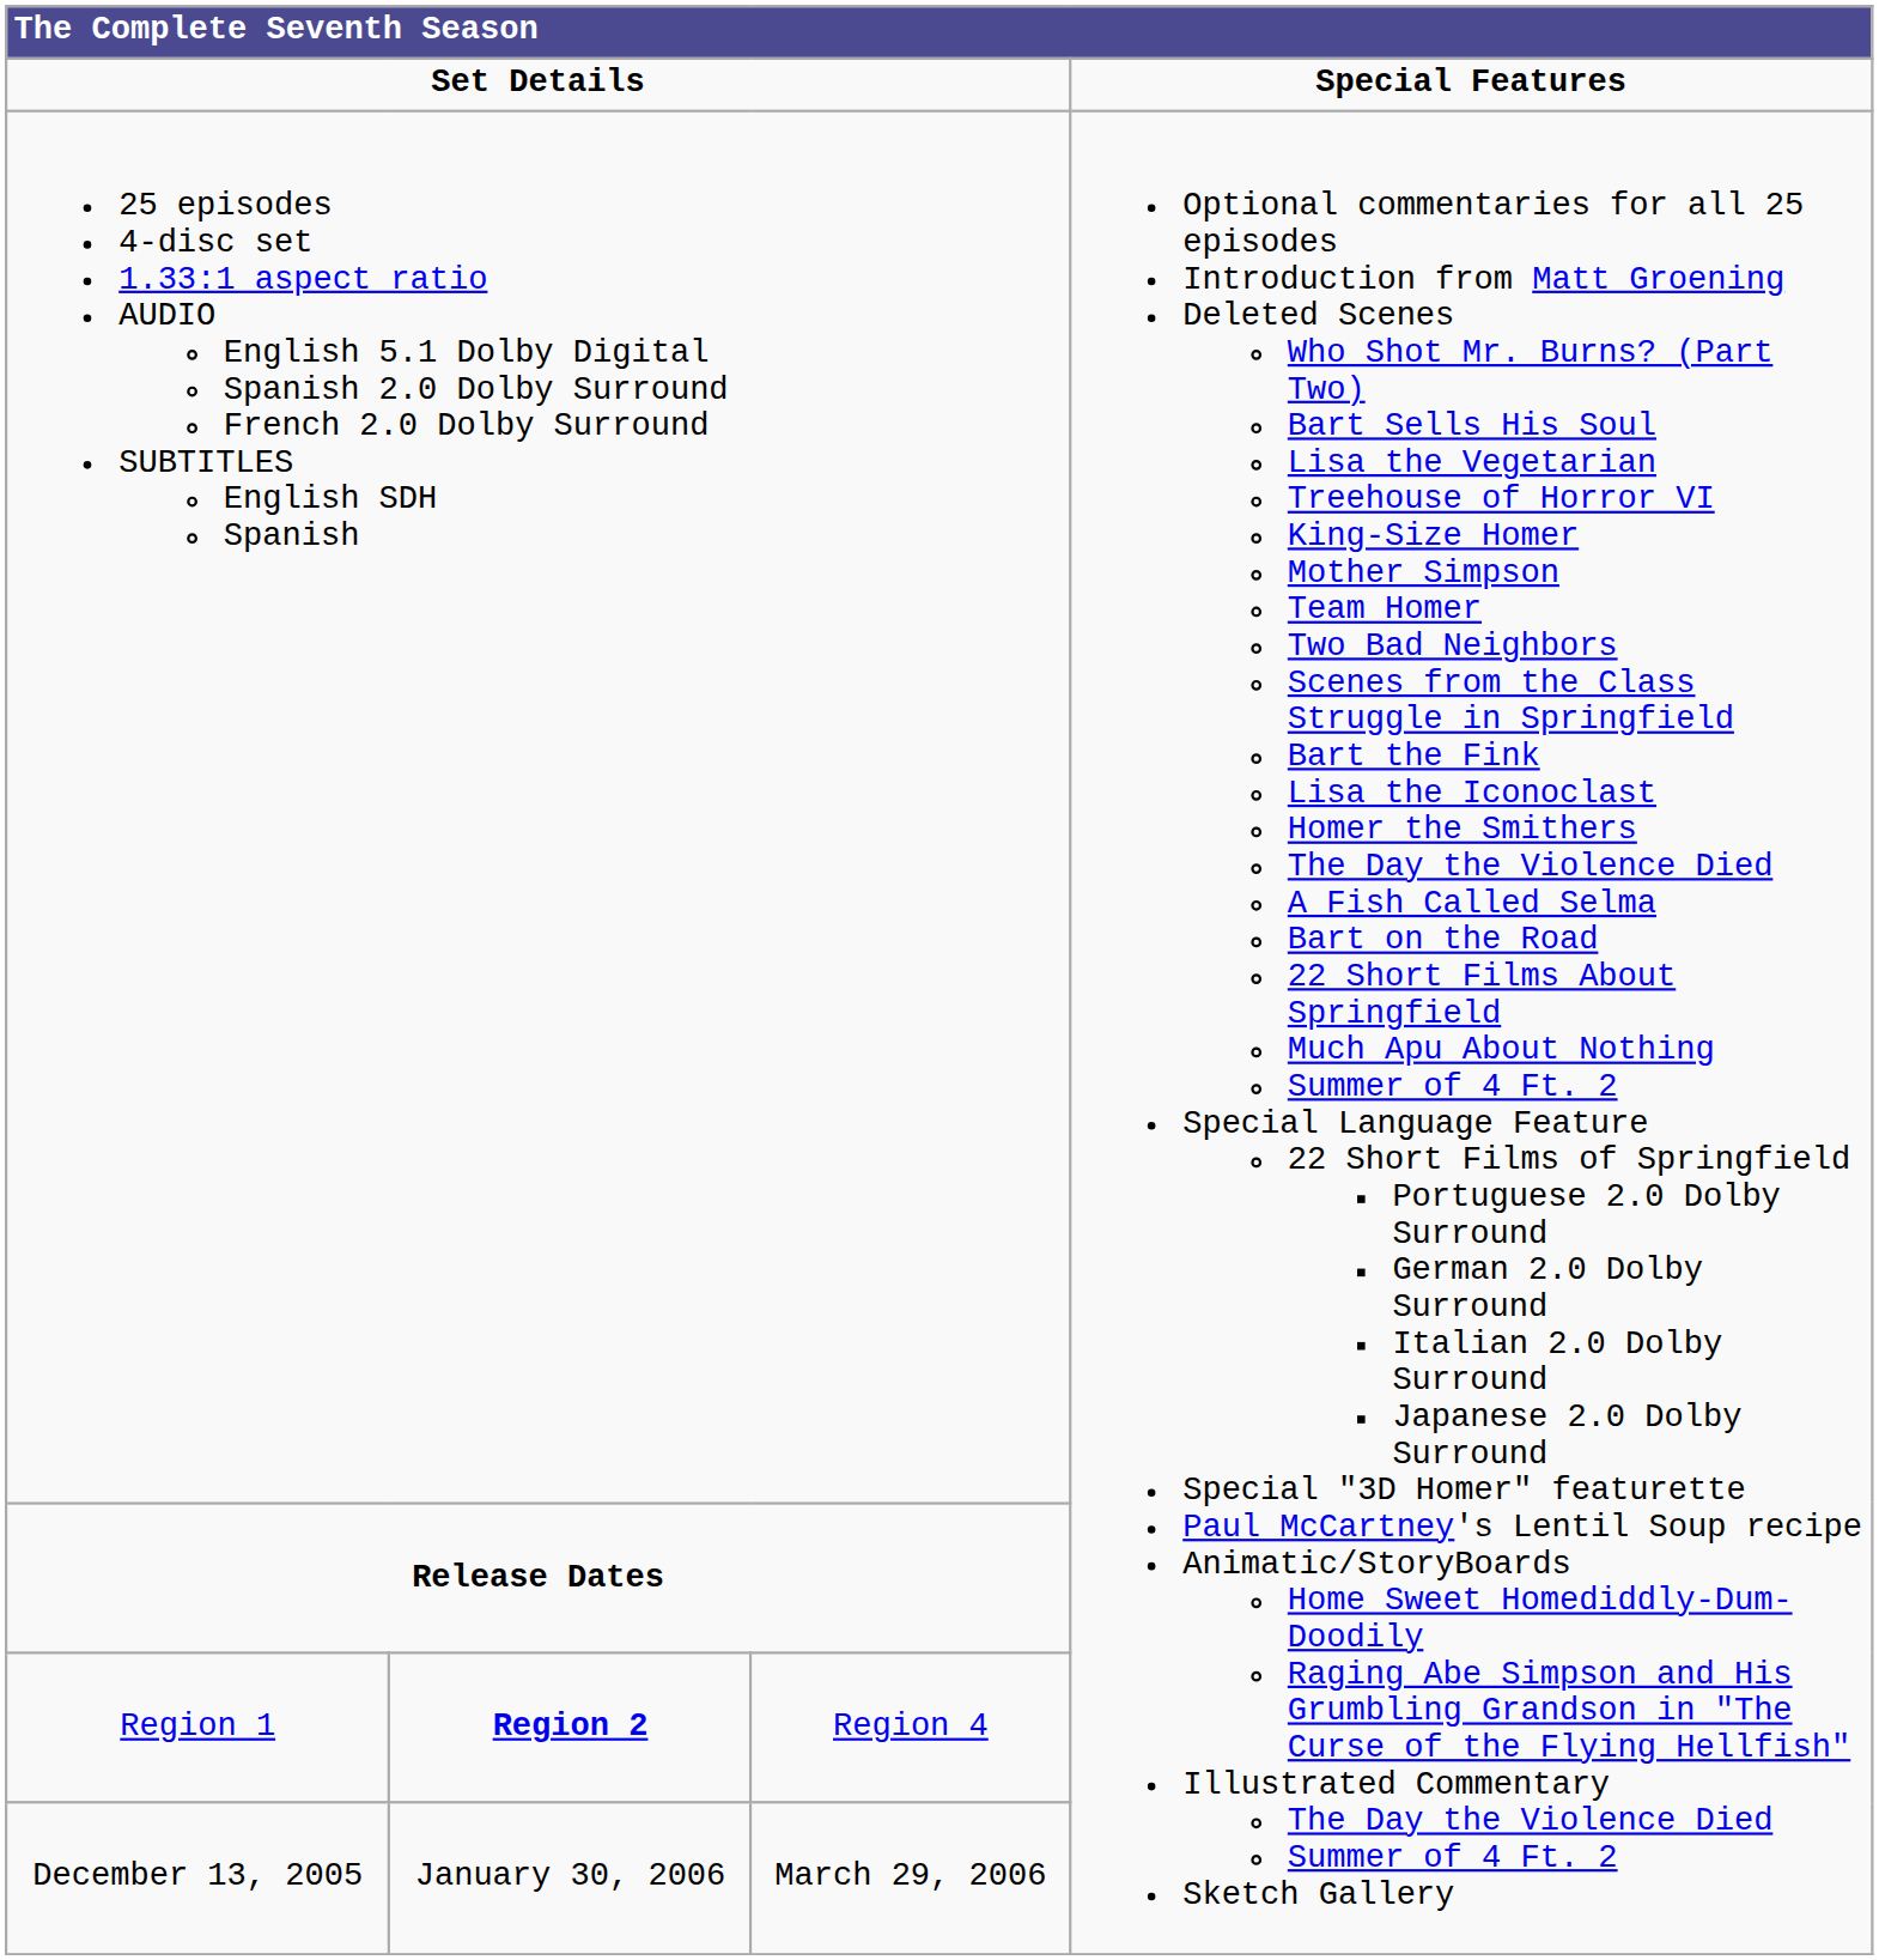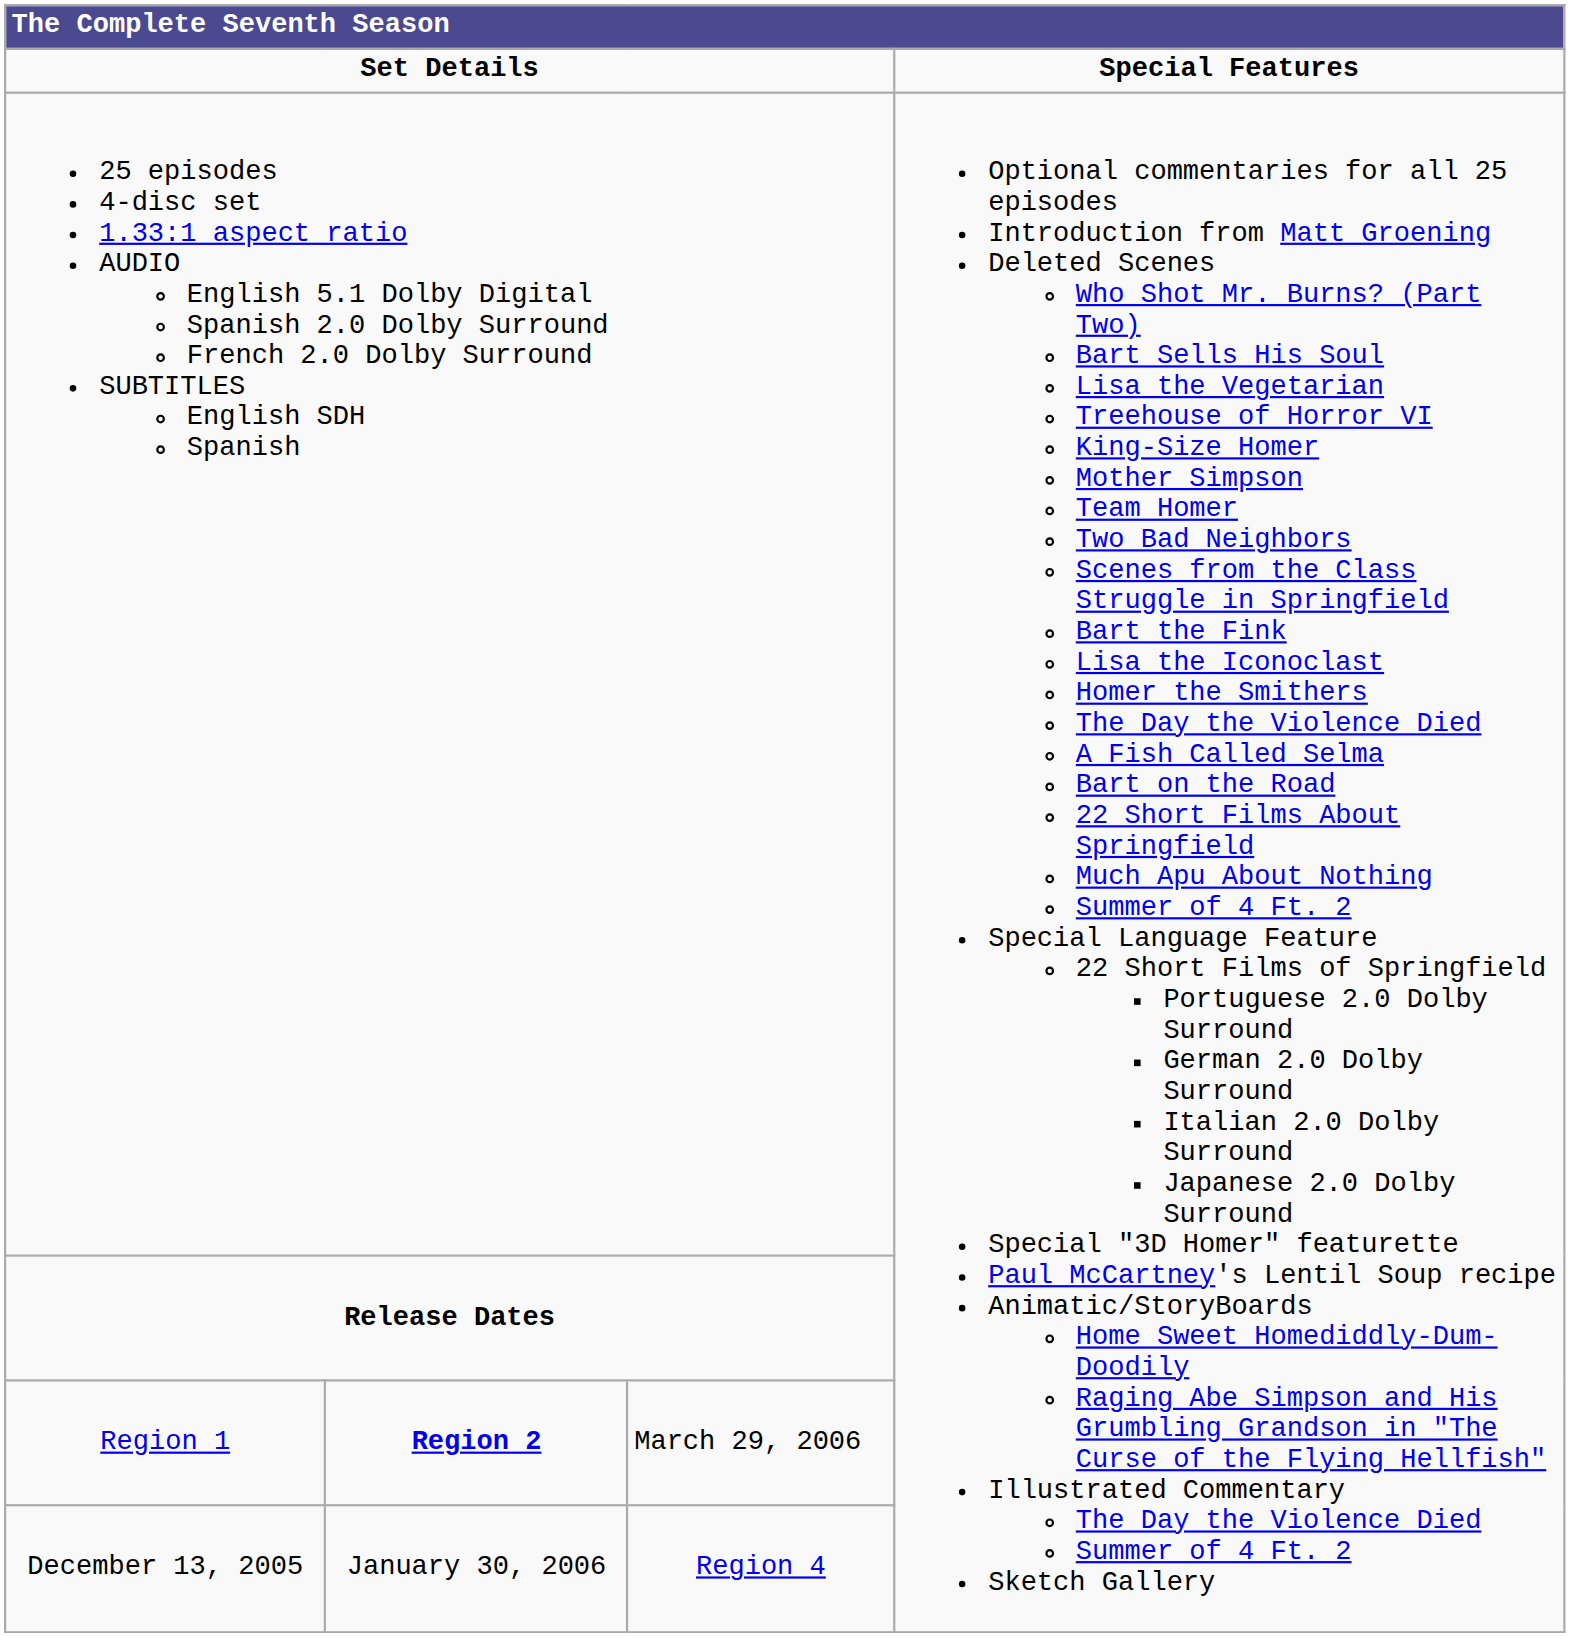Region 1 | column 3: Region 4 -> March 29, 2006
December 13, 2005 | column 3: March 29, 2006 -> Region 4
